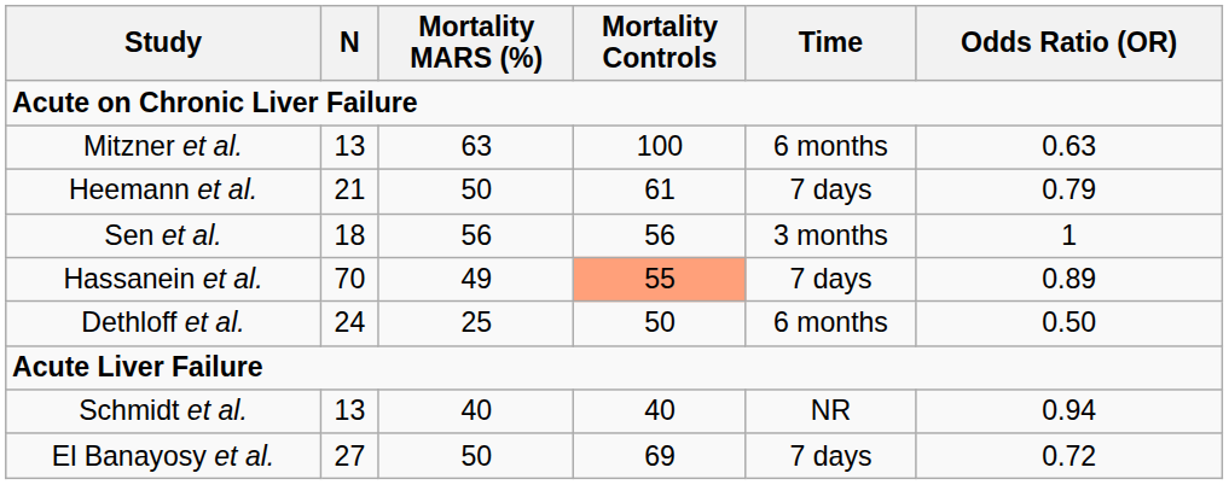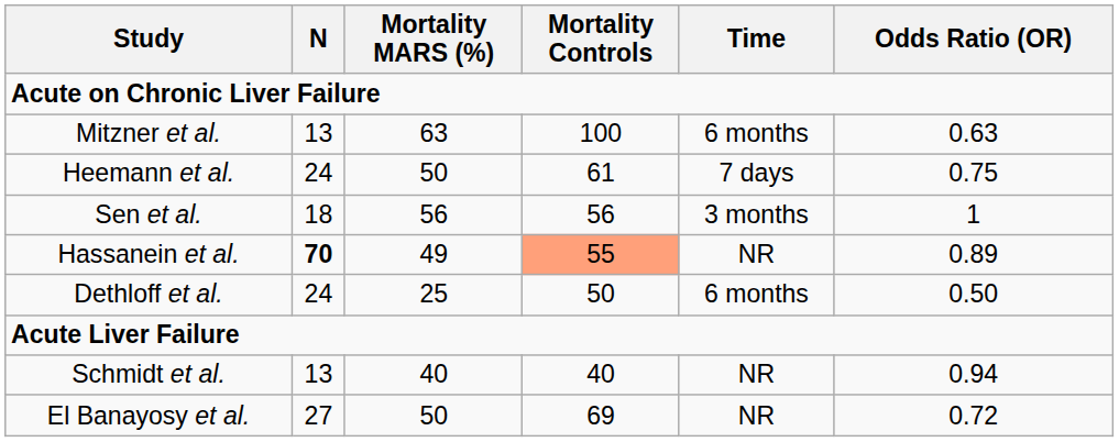Heemann et al. | N: 21 -> 24
Heemann et al. | Odds Ratio (OR): 0.79 -> 0.75
Hassanein et al. | N: normal -> bold
Hassanein et al. | Time: 7 days -> NR
El Banayosy et al. | Time: 7 days -> NR
